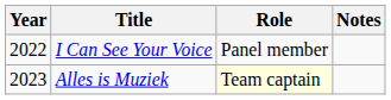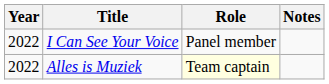Alles is Muziek | Year: 2023 -> 2022
